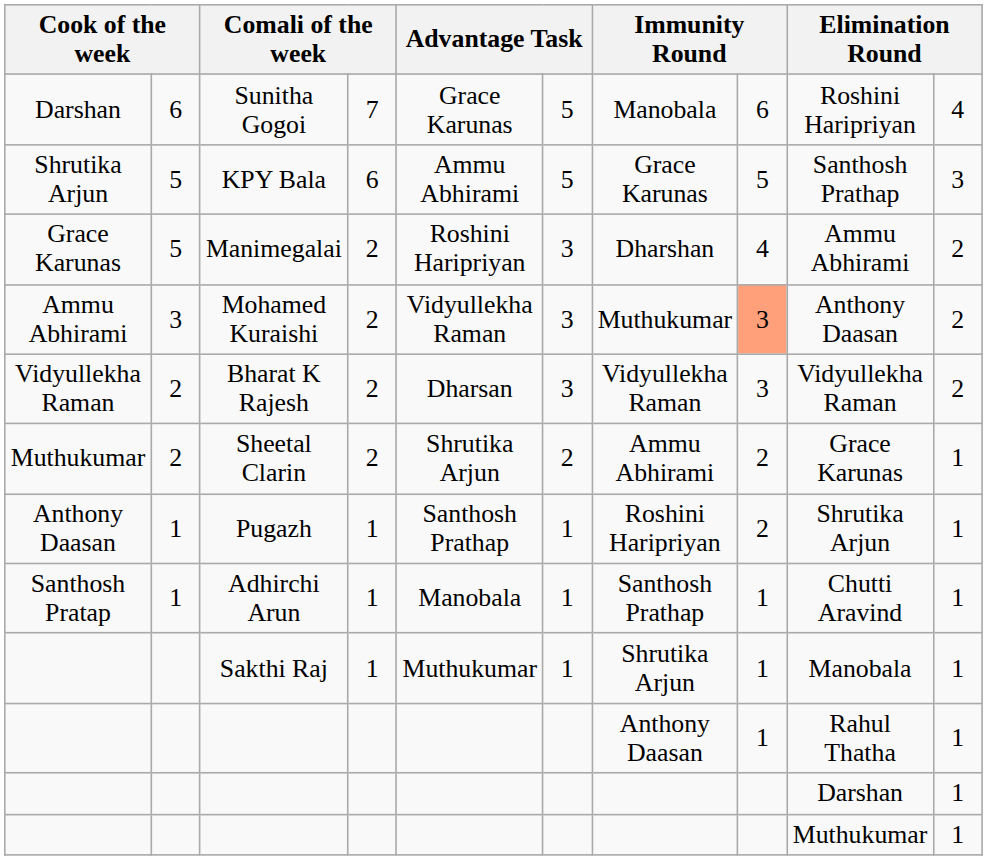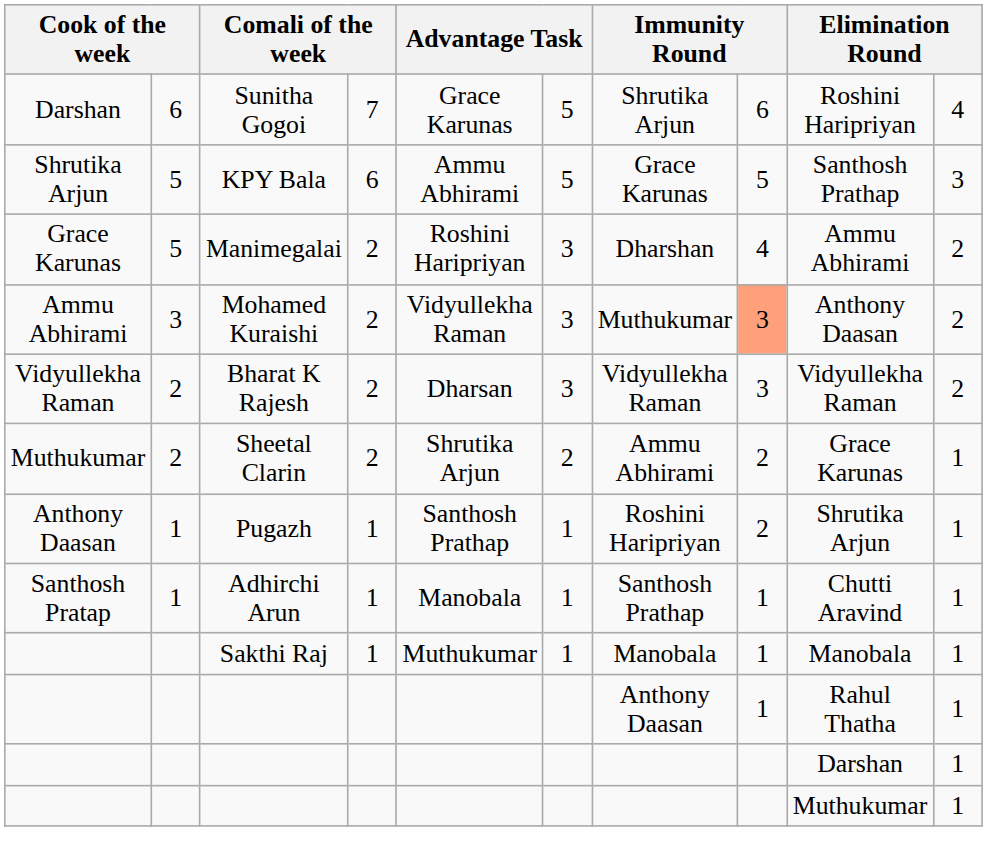Sunitha Gogoi | column 7: Manobala -> Shrutika Arjun
Sakthi Raj | column 7: Shrutika Arjun -> Manobala
